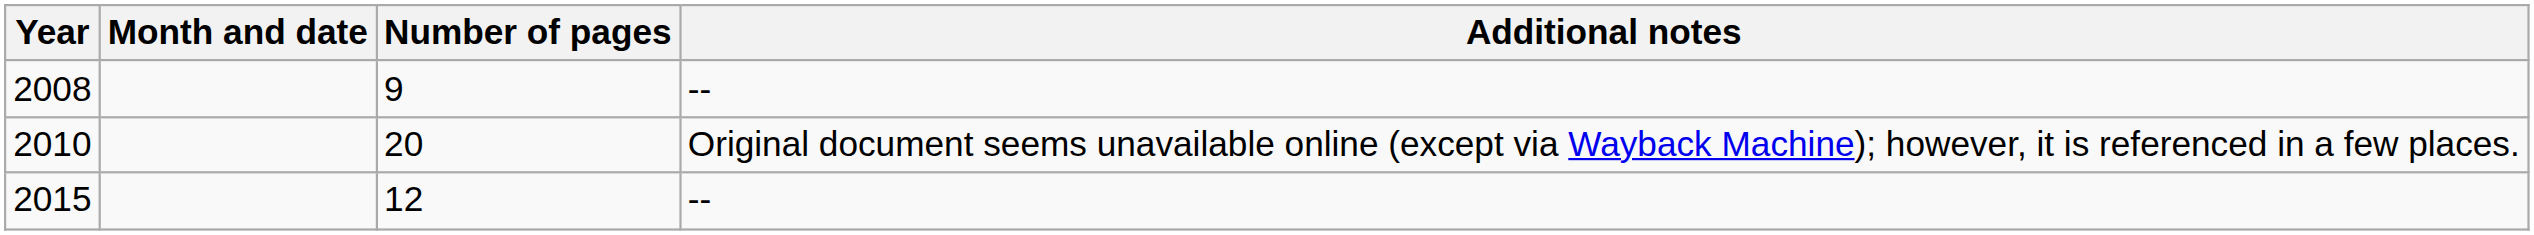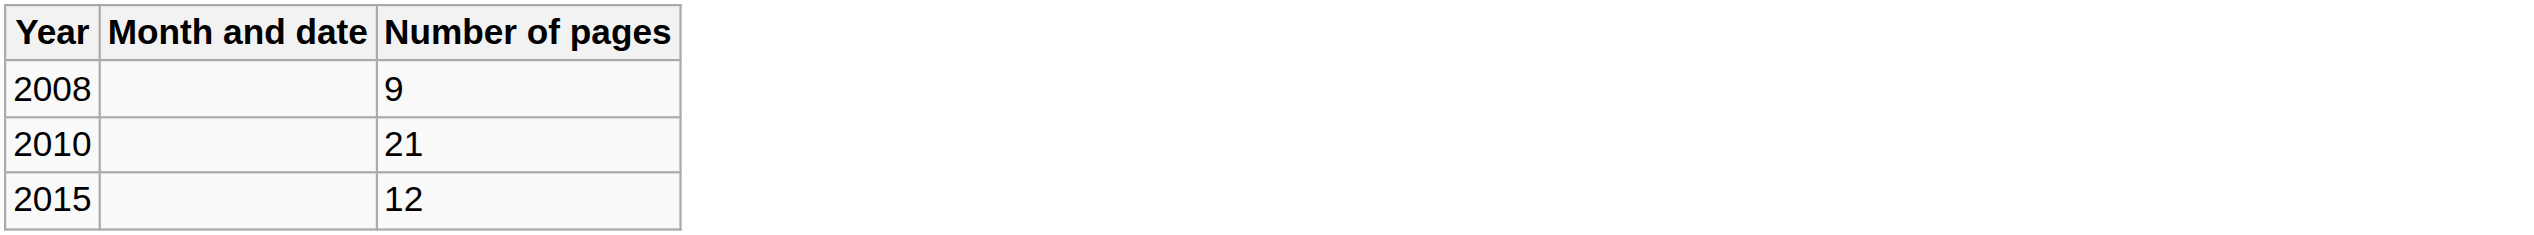- column: Additional notes | -- | Original document seems unavailable online (except via Wayback Machine); however, it is referenced in a few places. | --
2010 | Number of pages: 20 -> 21
